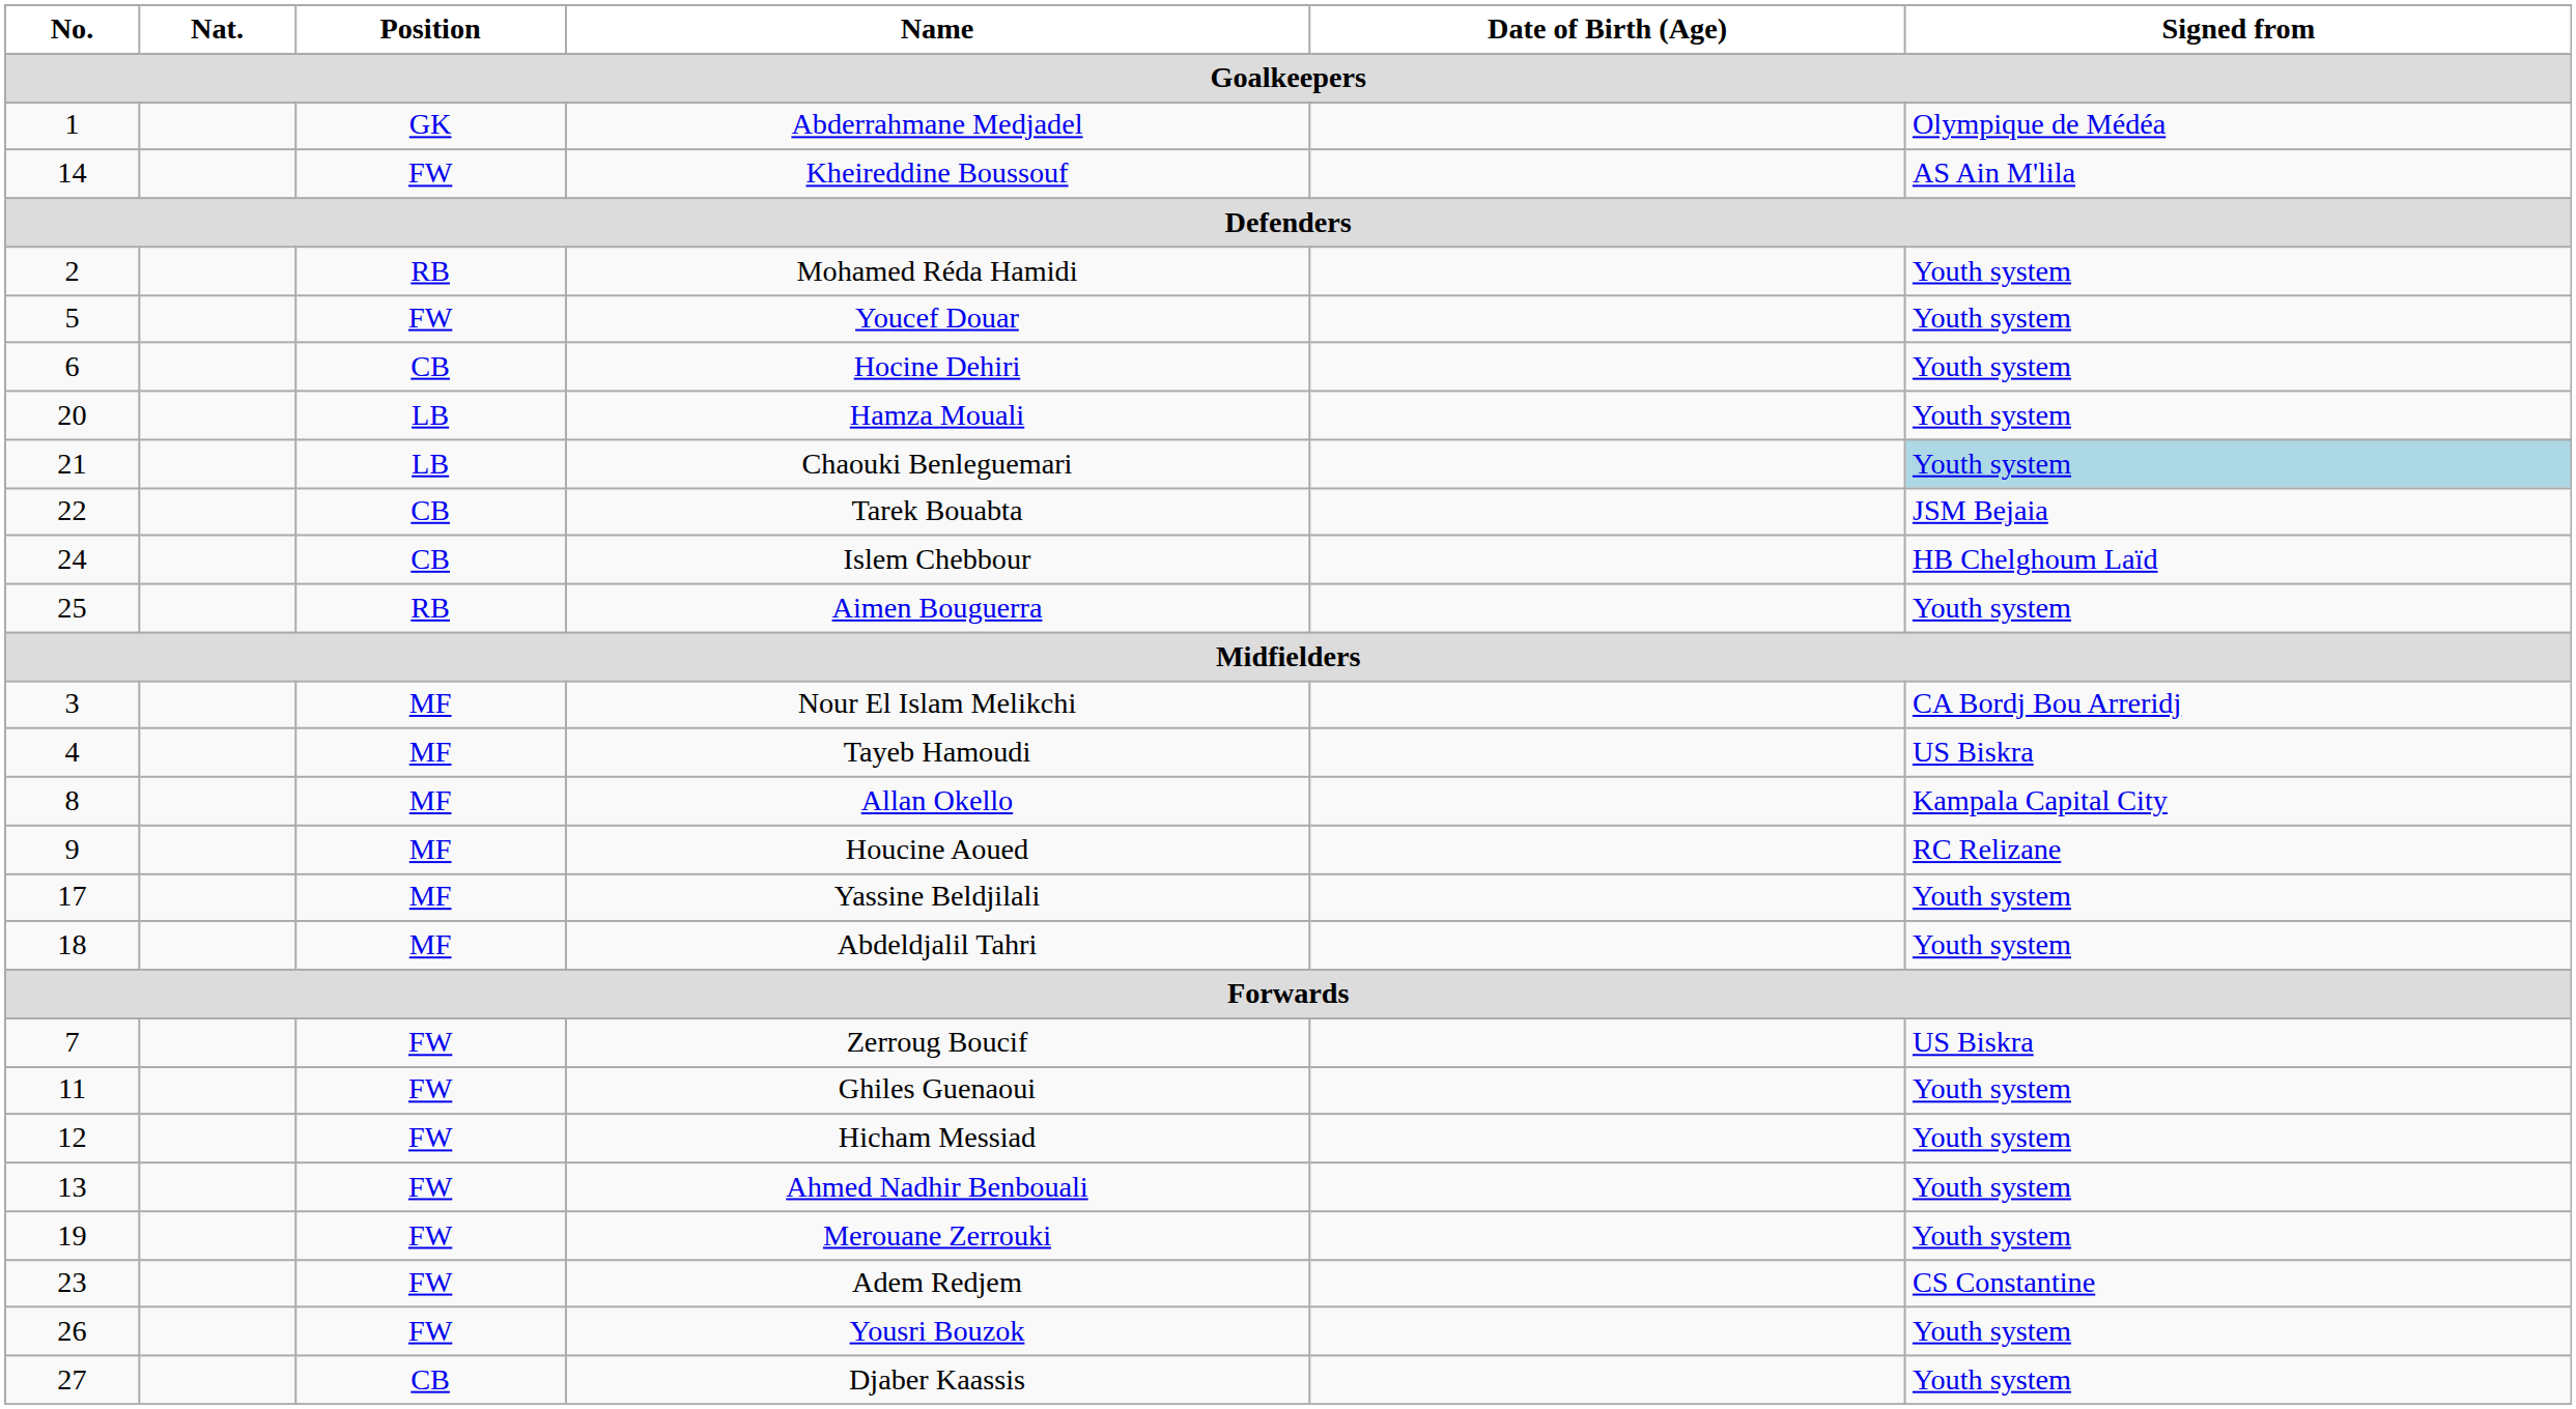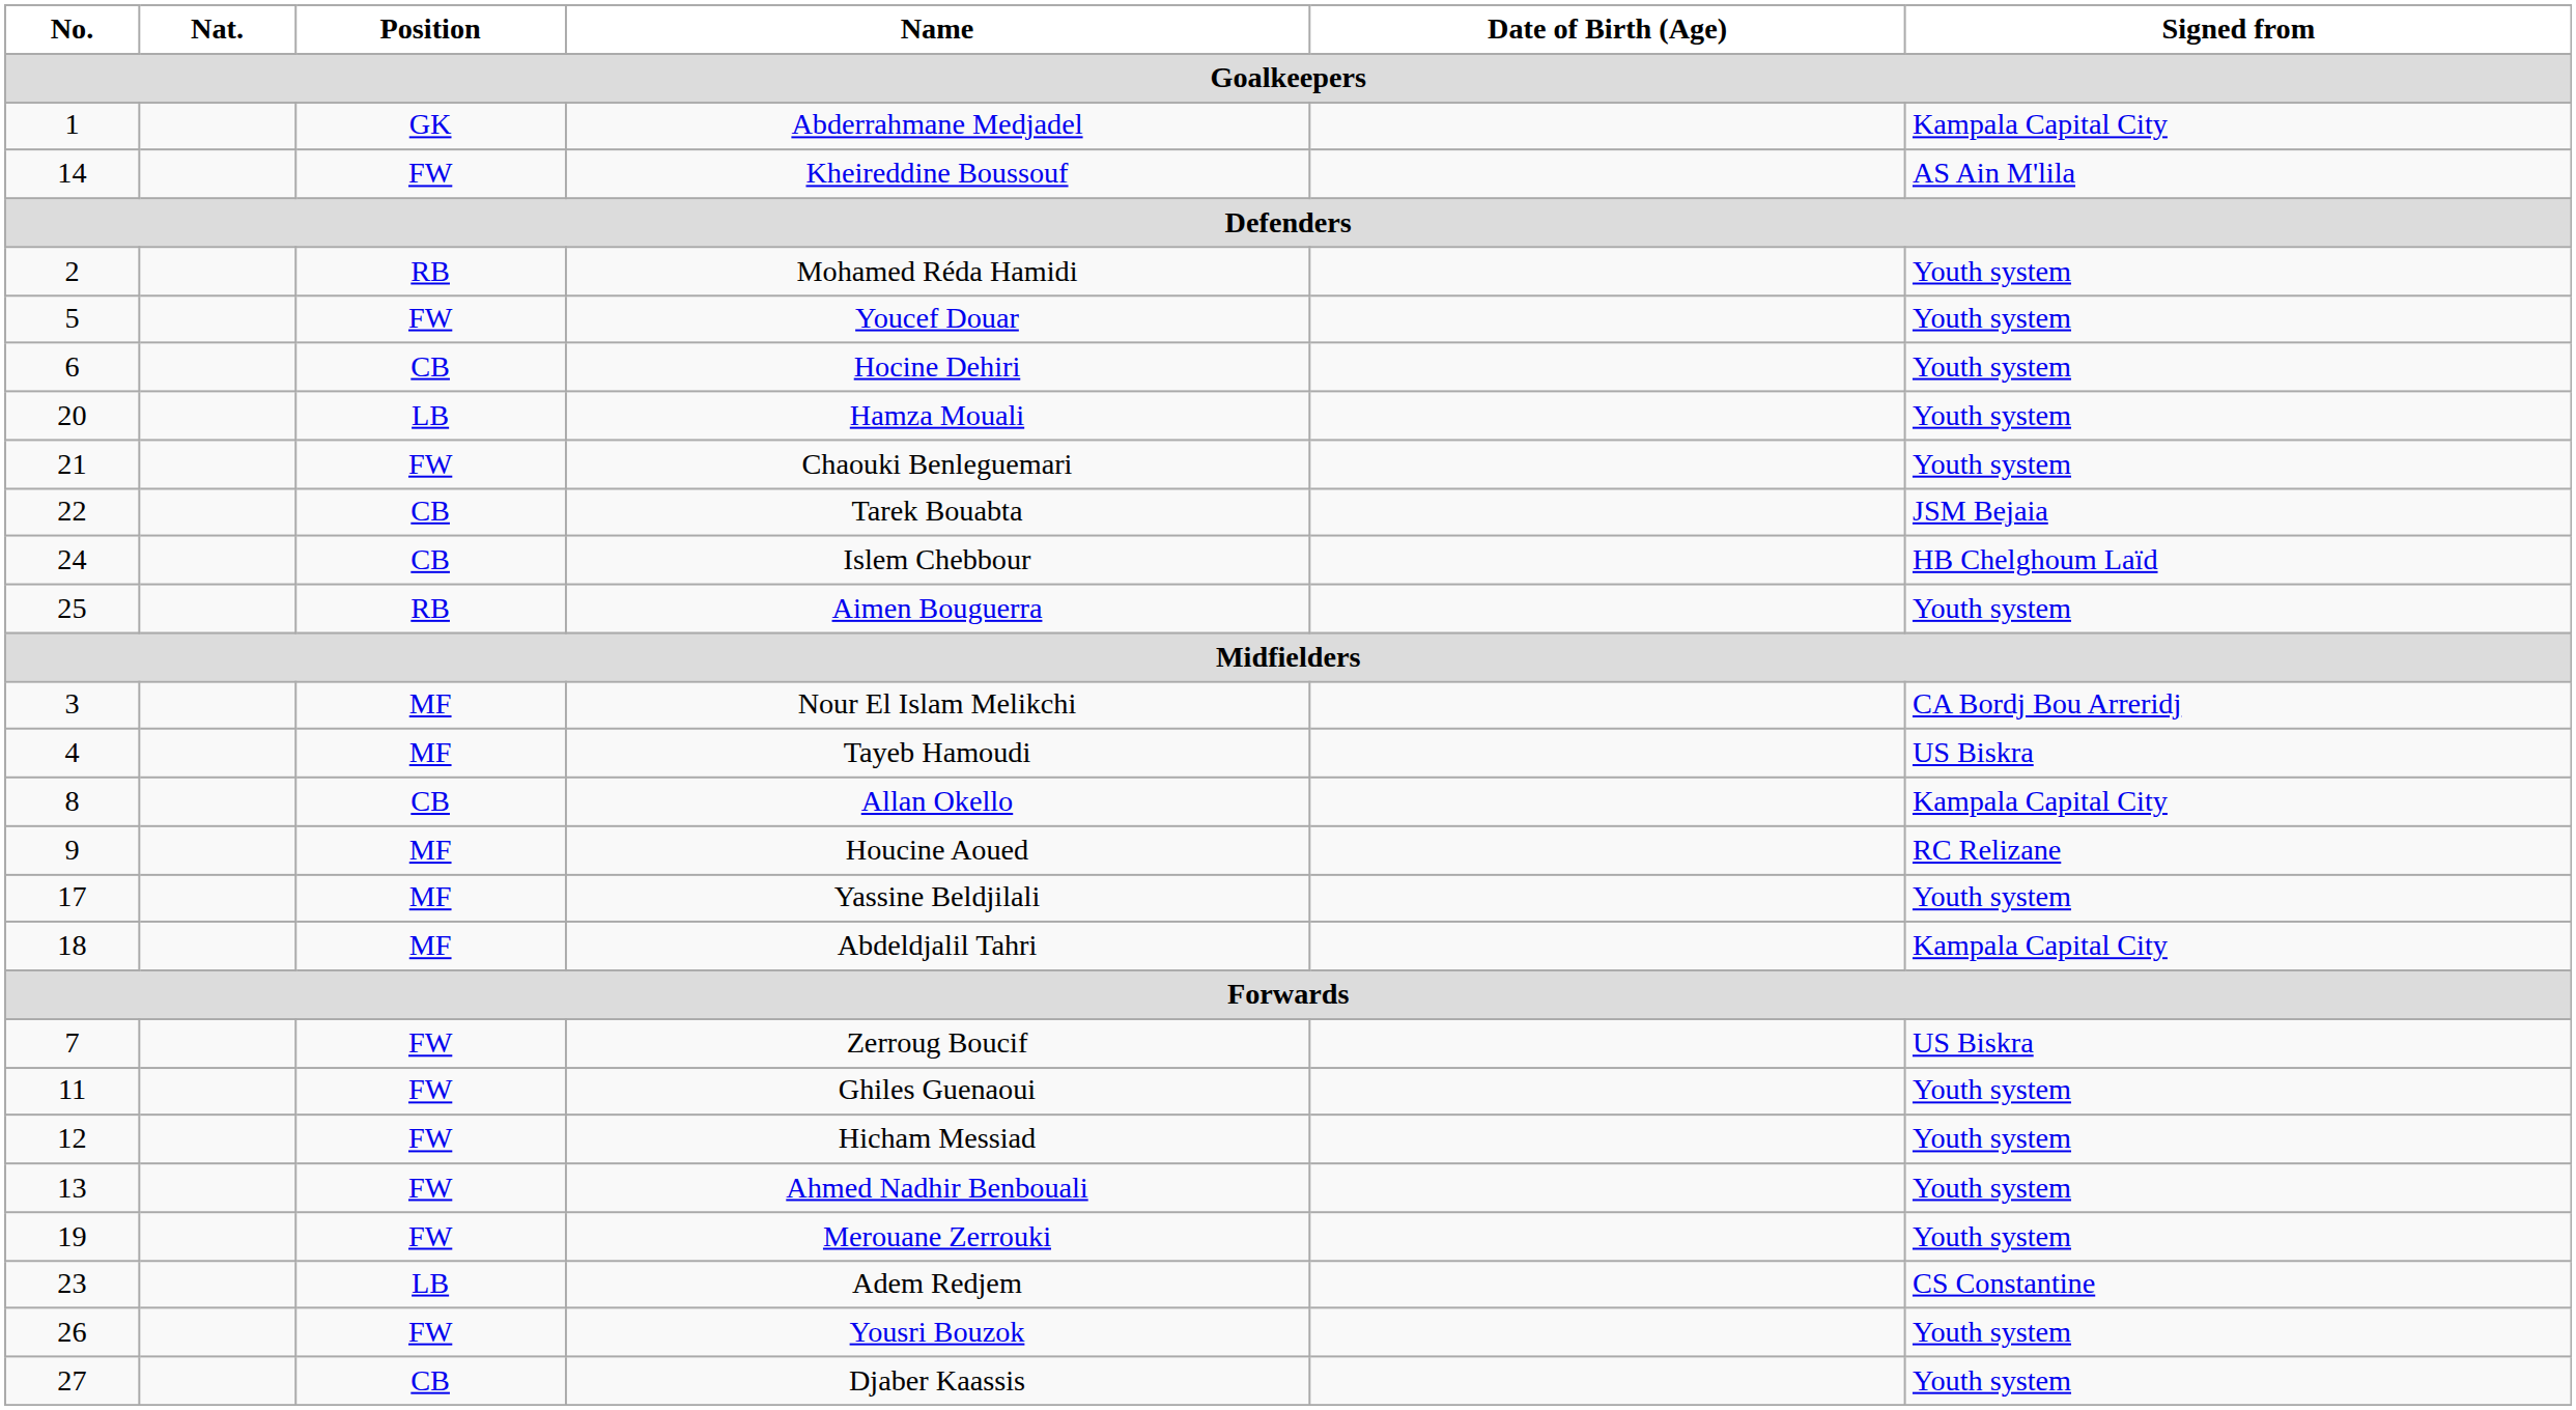Abderrahmane Medjadel | Signed from: Olympique de Médéa -> Kampala Capital City
Chaouki Benleguemari | Position: LB -> FW
Chaouki Benleguemari | Signed from: lightblue background -> no background
Allan Okello | Position: MF -> CB
Abdeldjalil Tahri | Signed from: Youth system -> Kampala Capital City
Adem Redjem | Position: FW -> LB
